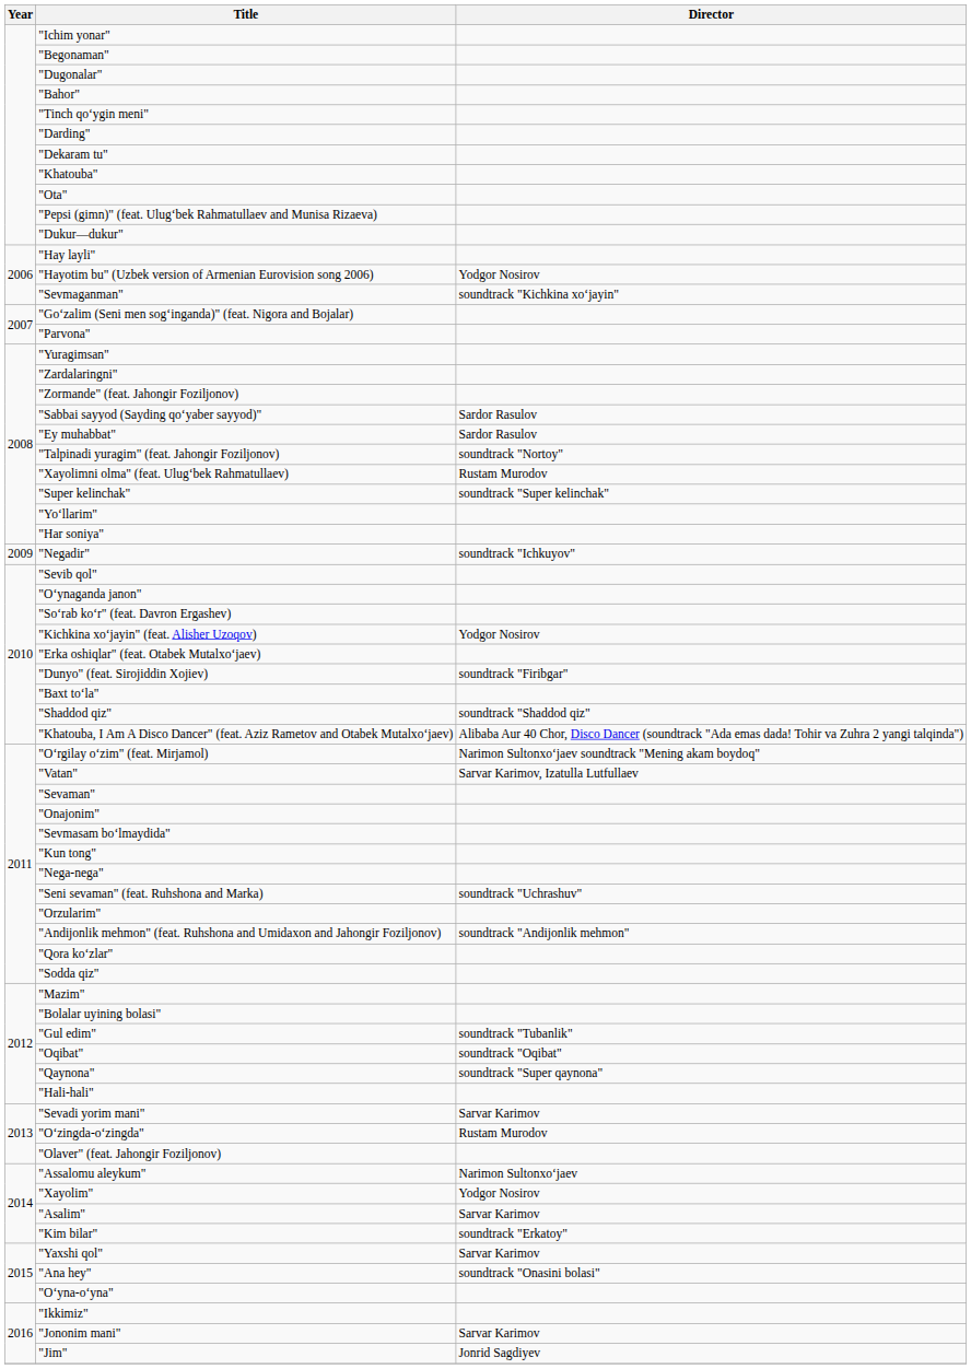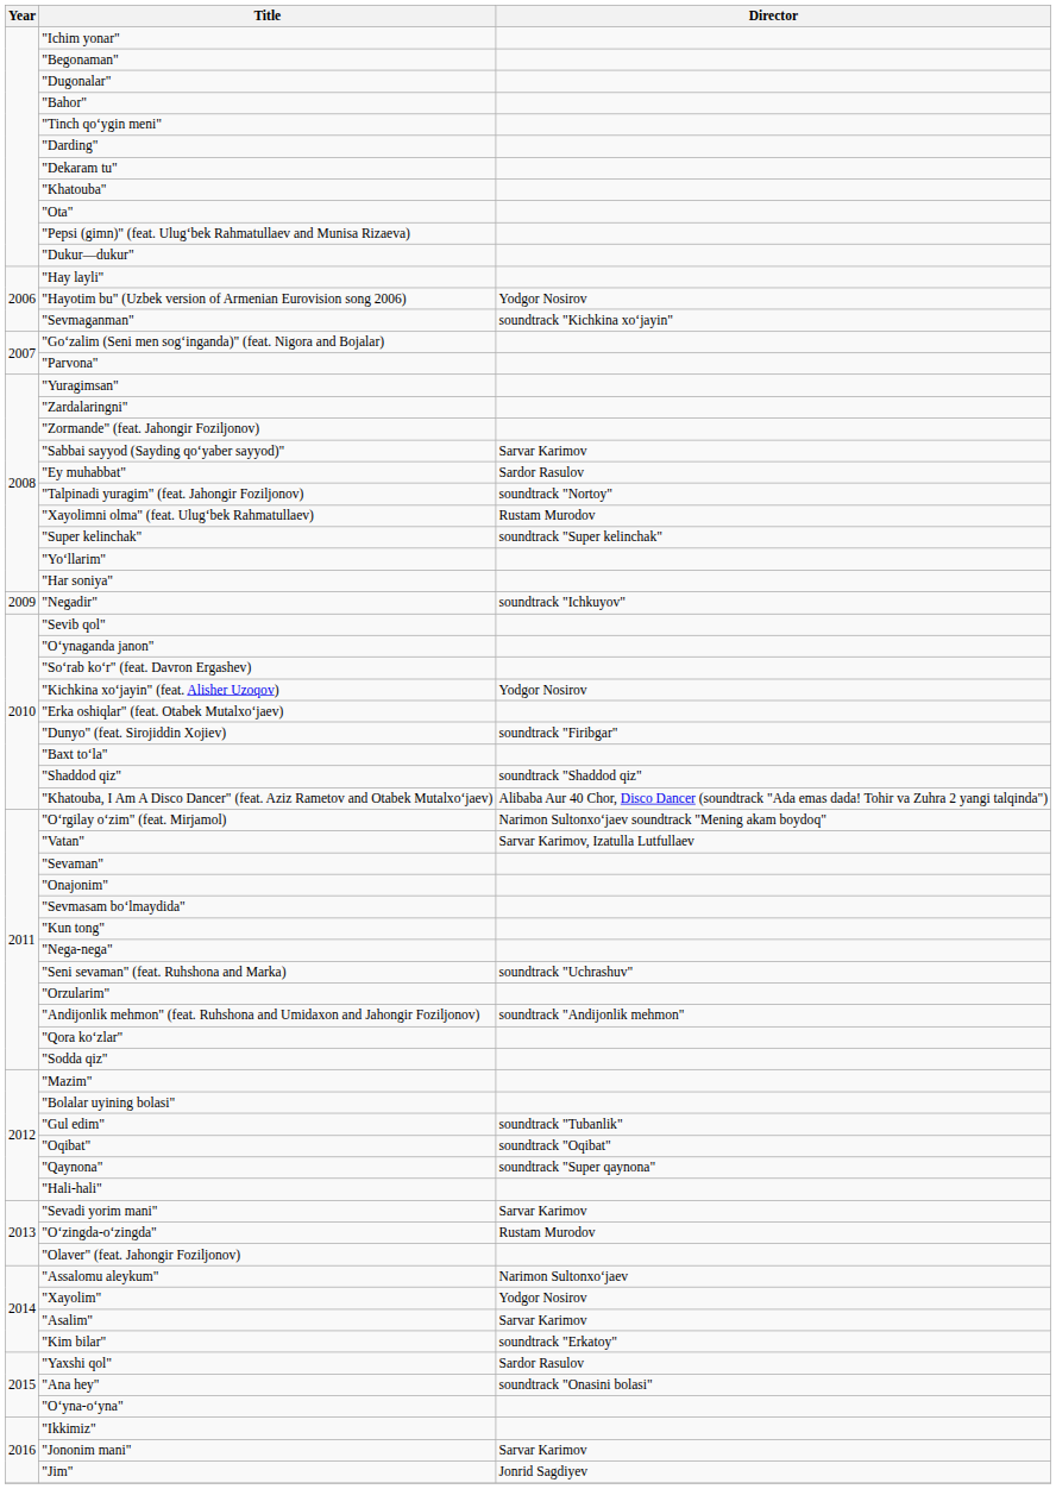"Sabbai sayyod (Sayding qoʻyaber sayyod)" | Director: Sardor Rasulov -> Sarvar Karimov
"Yaxshi qol" | Director: Sarvar Karimov -> Sardor Rasulov
